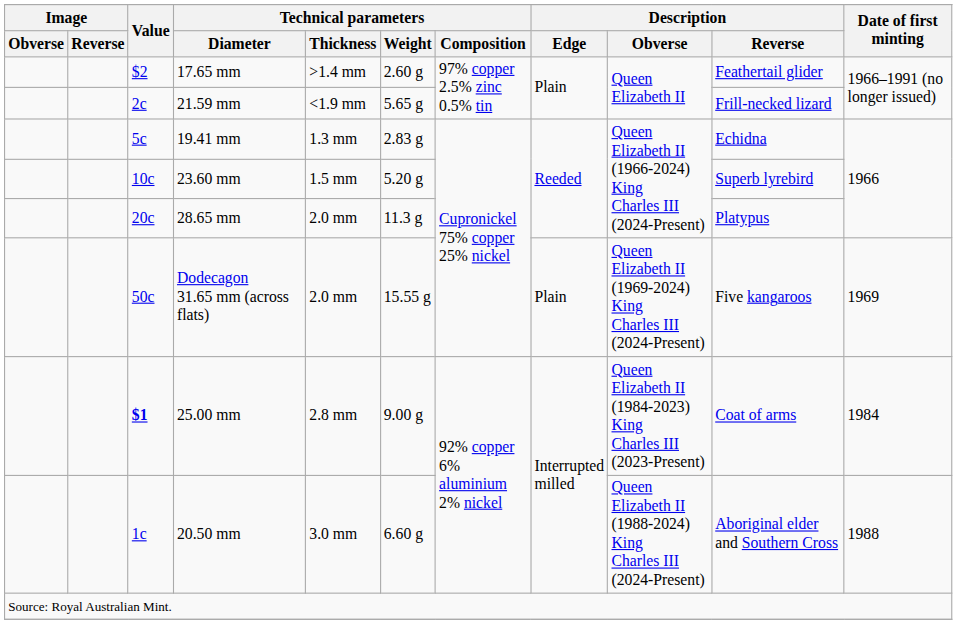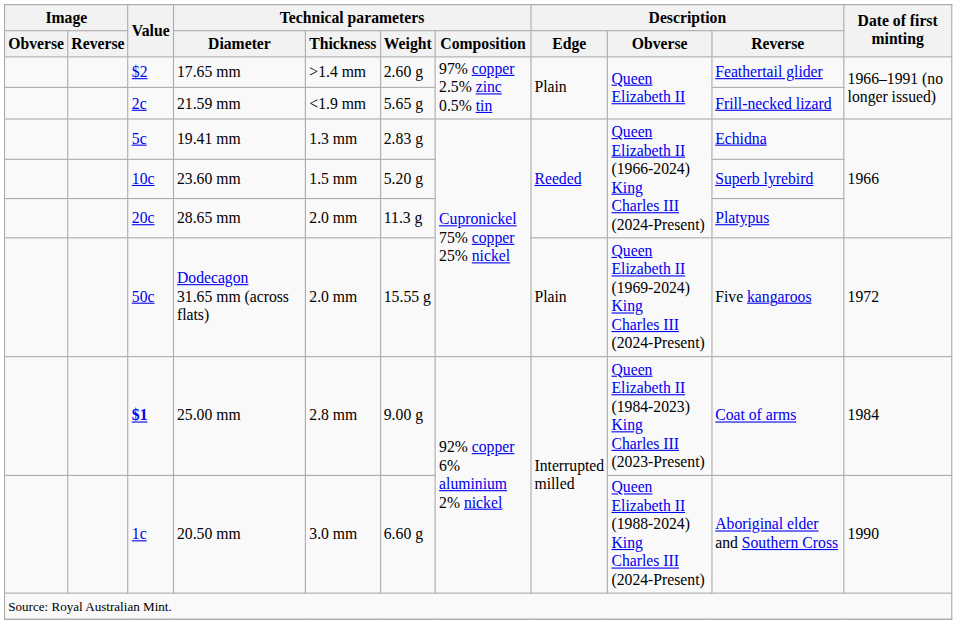Dodecagon 31.65 mm (across flats) | Date of first minting: 1969 -> 1972
20.50 mm | Date of first minting: 1988 -> 1990
